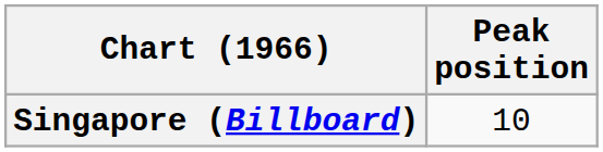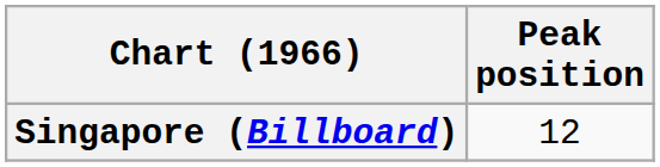Singapore (Billboard) | Peak position: 10 -> 12
